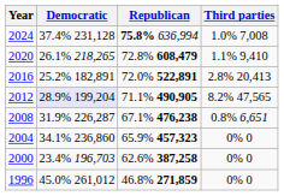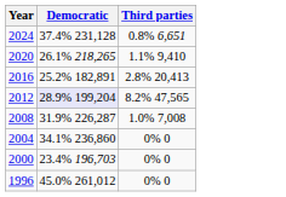- column: Republican | 75.8% 636,994 | 72.8% 608,479 | 72.0% 522,891 | 71.1% 490,905 | 67.1% 476,238 | 65.9% 457,323 | 62.6% 387,258 | 46.8% 271,859
2024 | Third parties: 1.0% 7,008 -> 0.8% 6,651
2008 | Third parties: 0.8% 6,651 -> 1.0% 7,008
